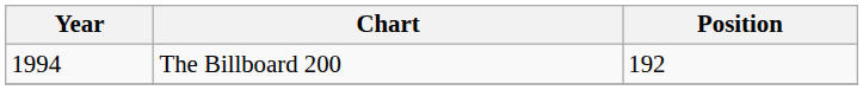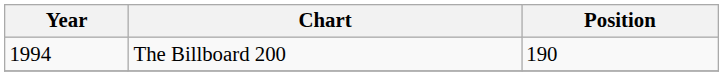The Billboard 200 | Position: 192 -> 190
